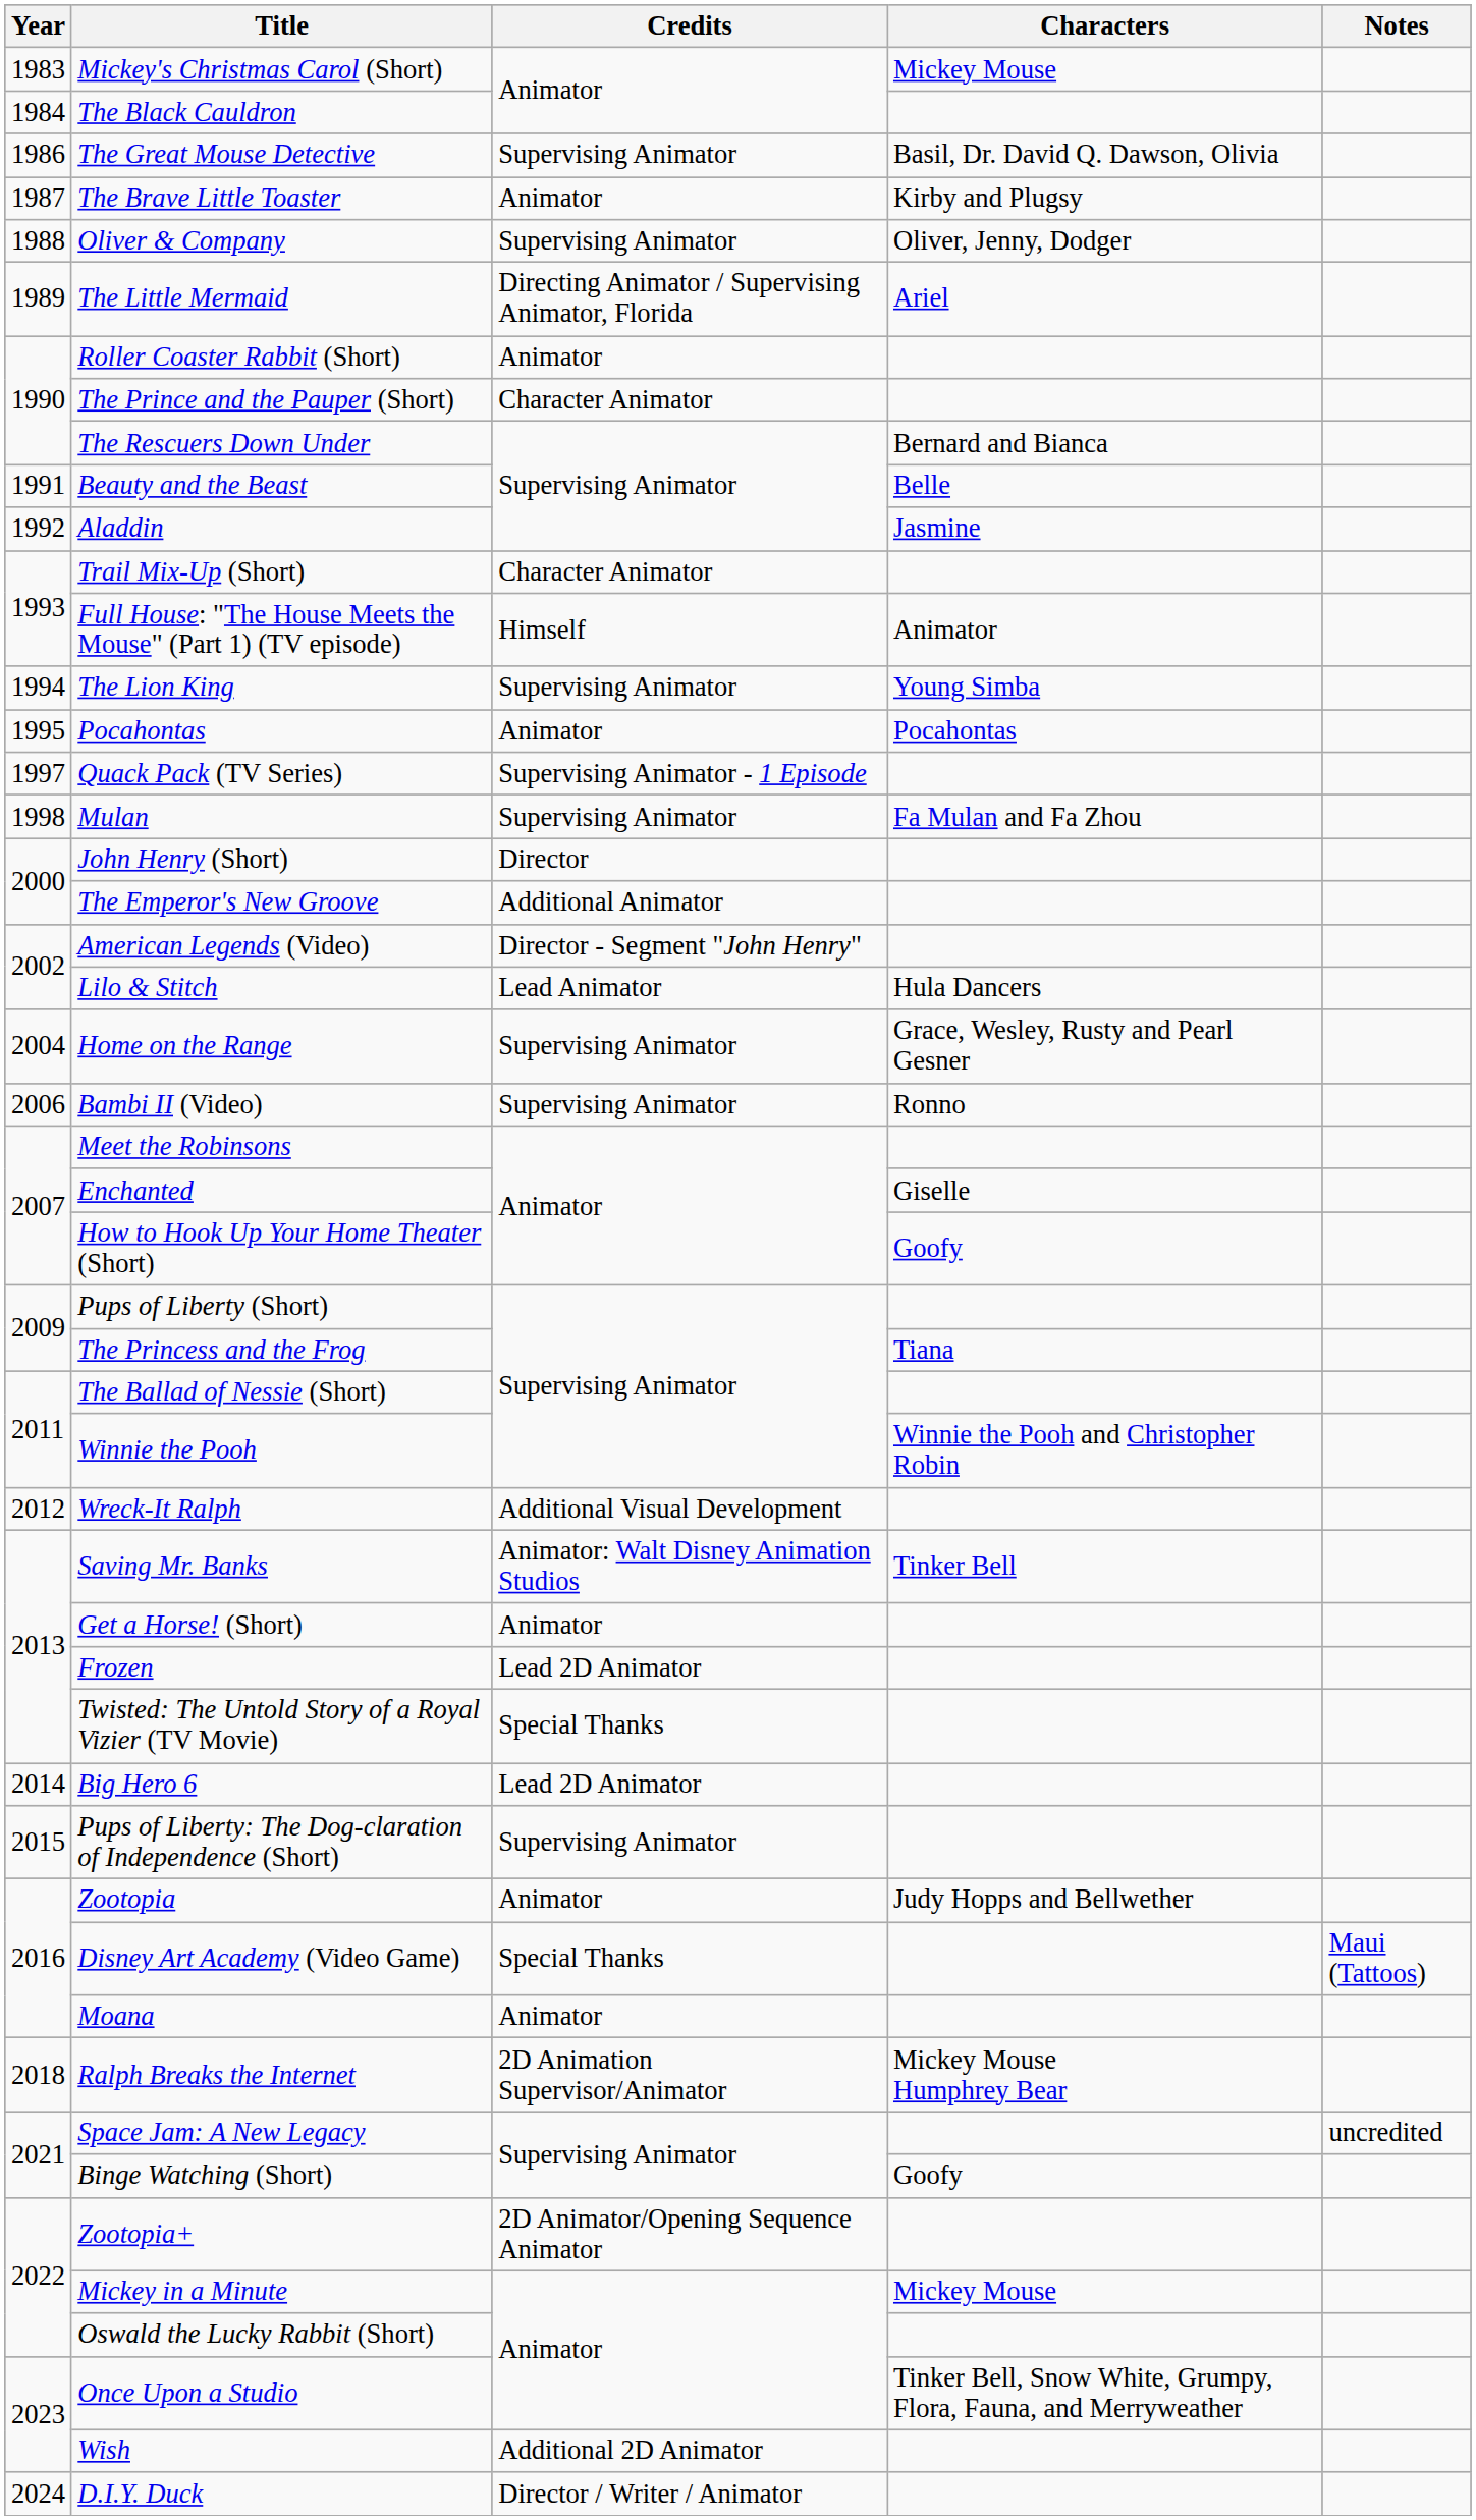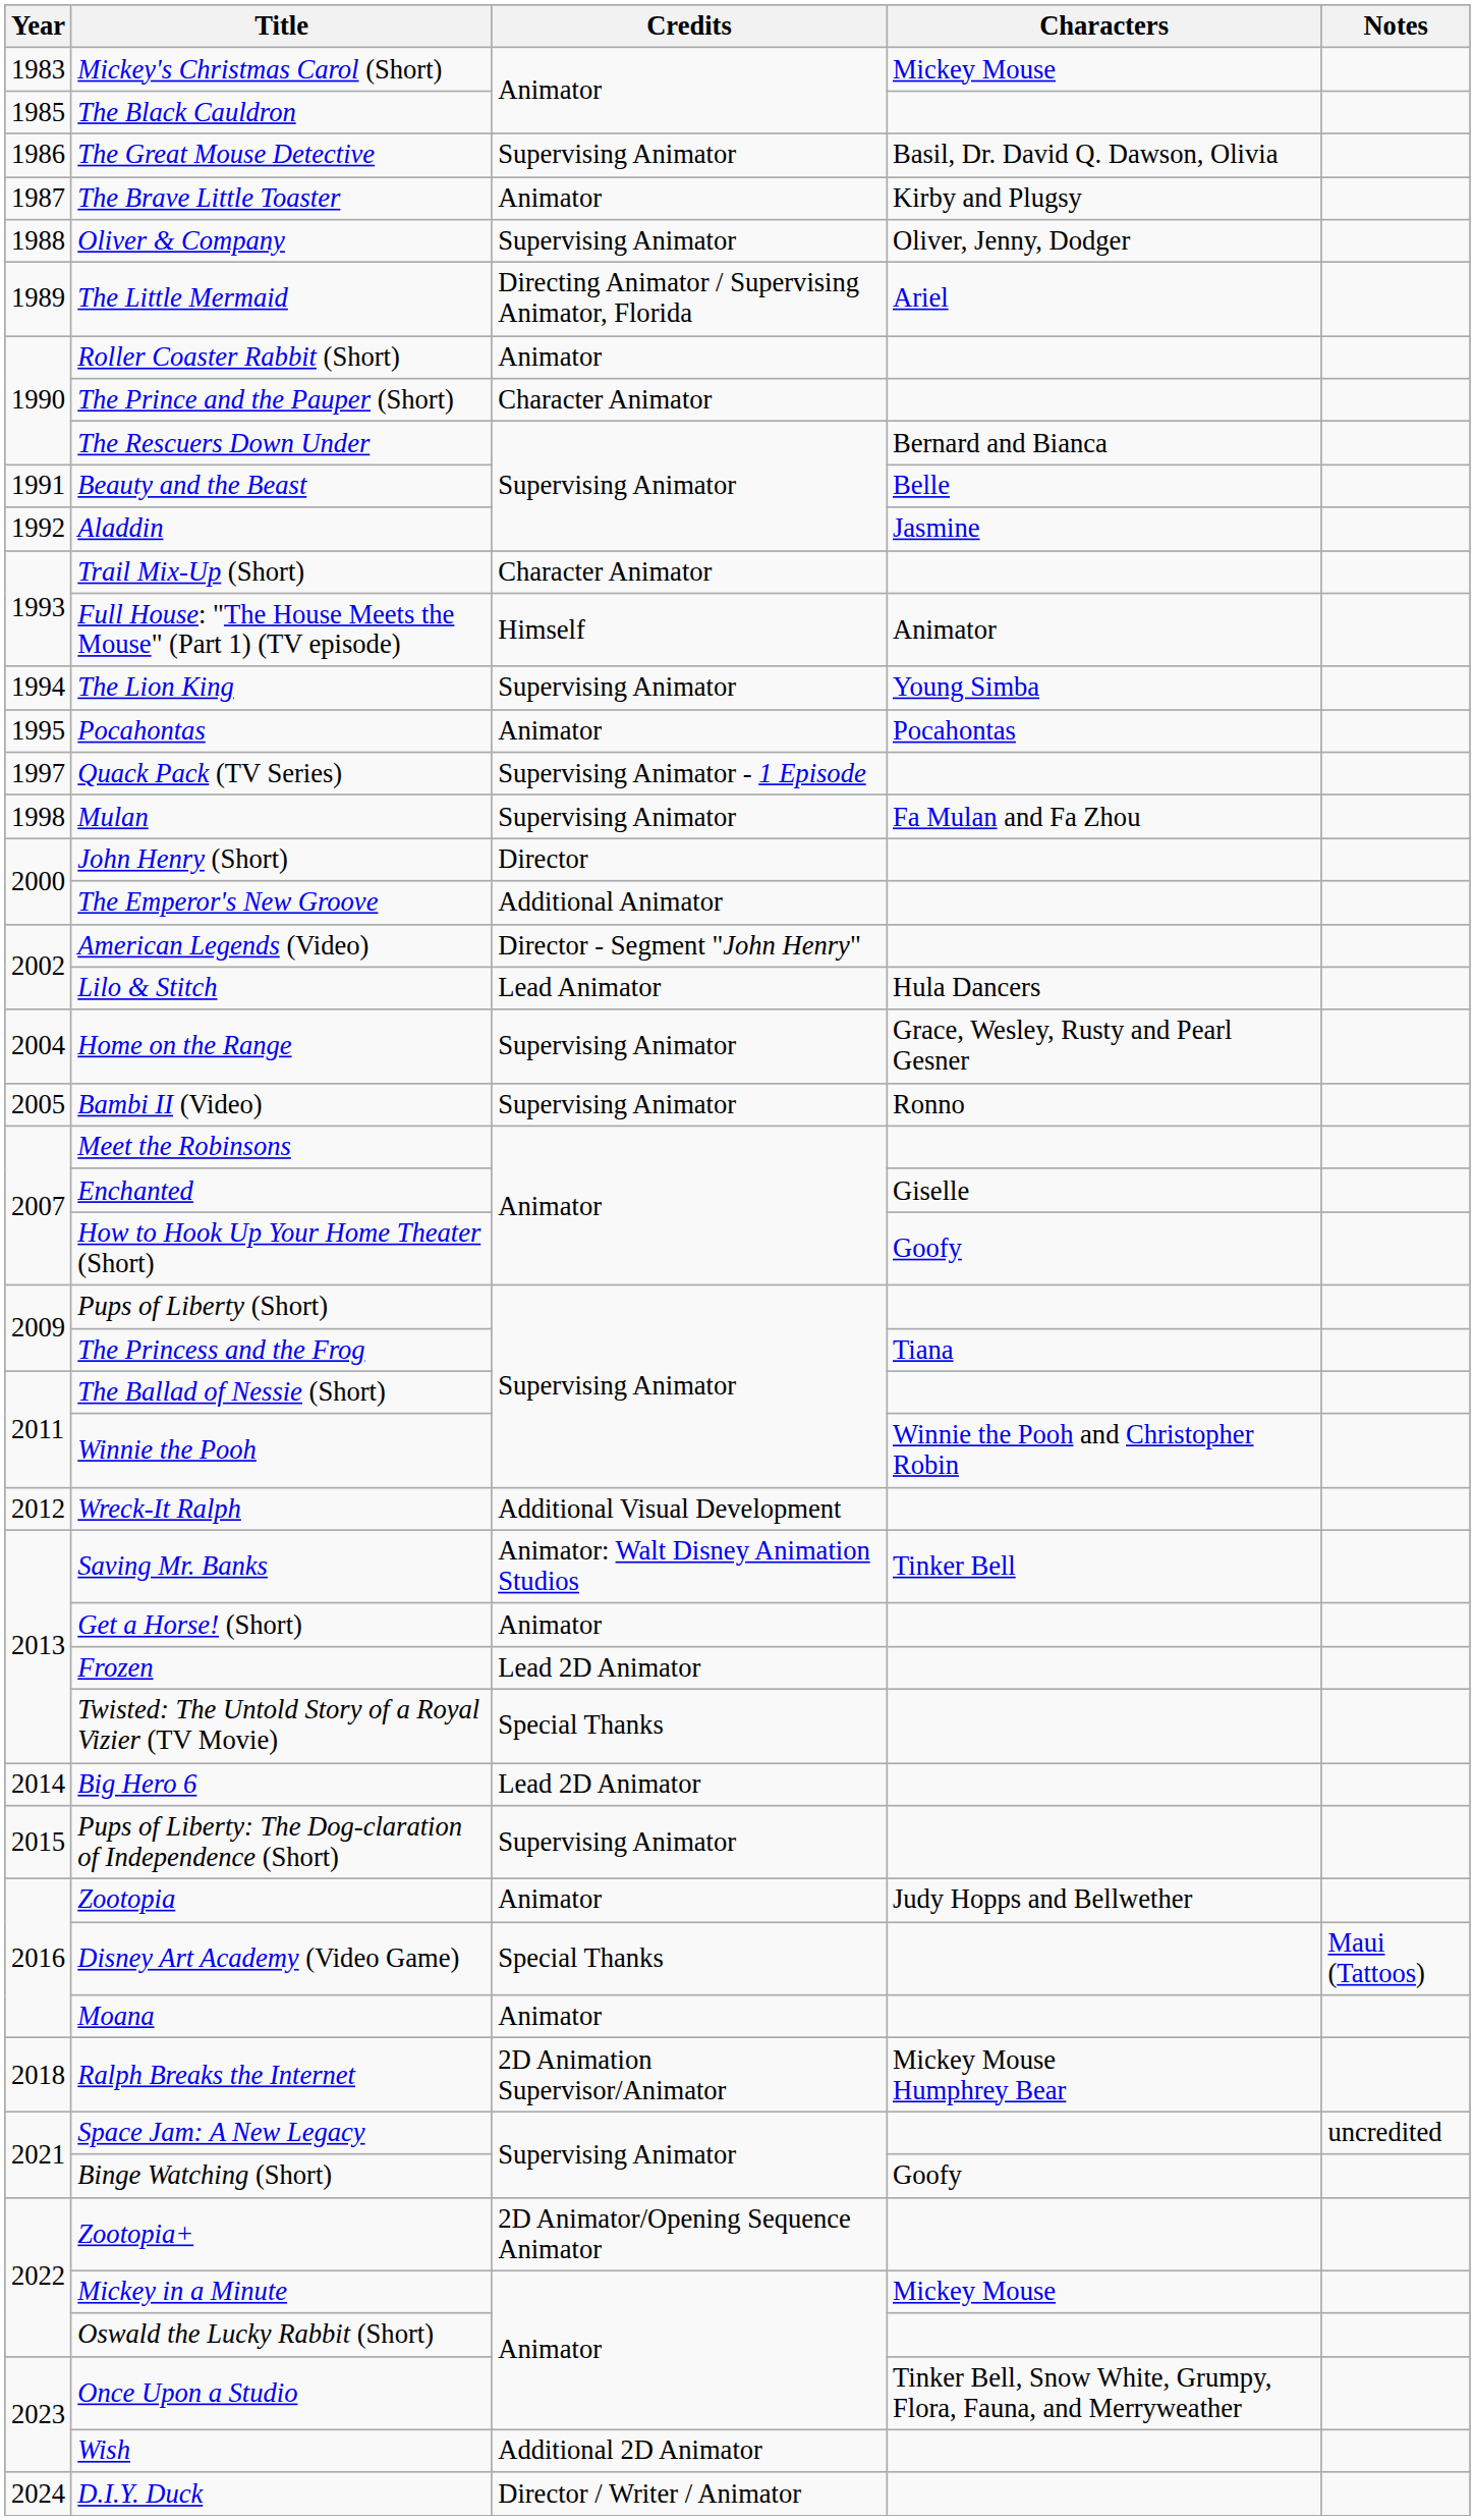The Black Cauldron | Year: 1984 -> 1985
Bambi II (Video) | Year: 2006 -> 2005
